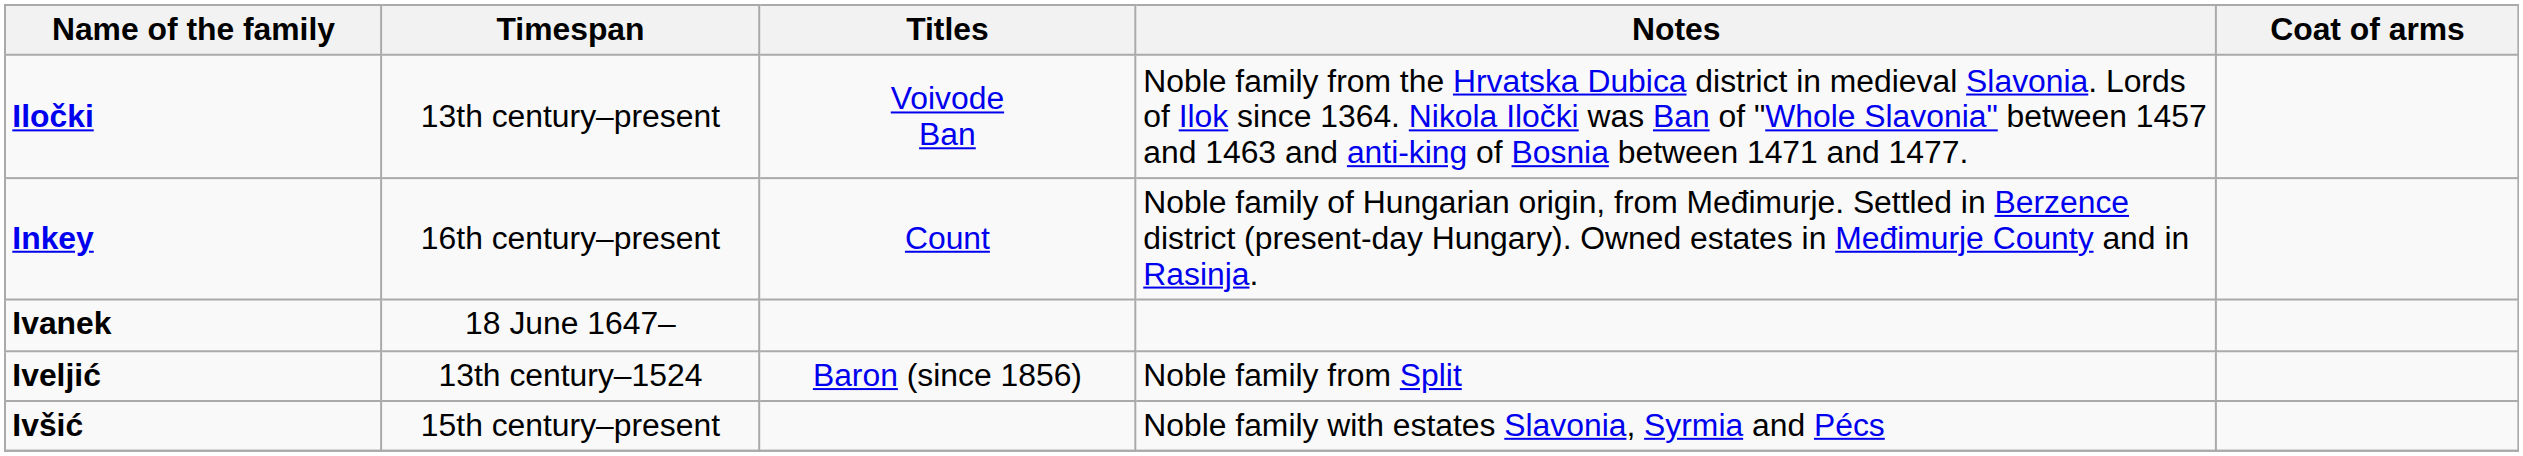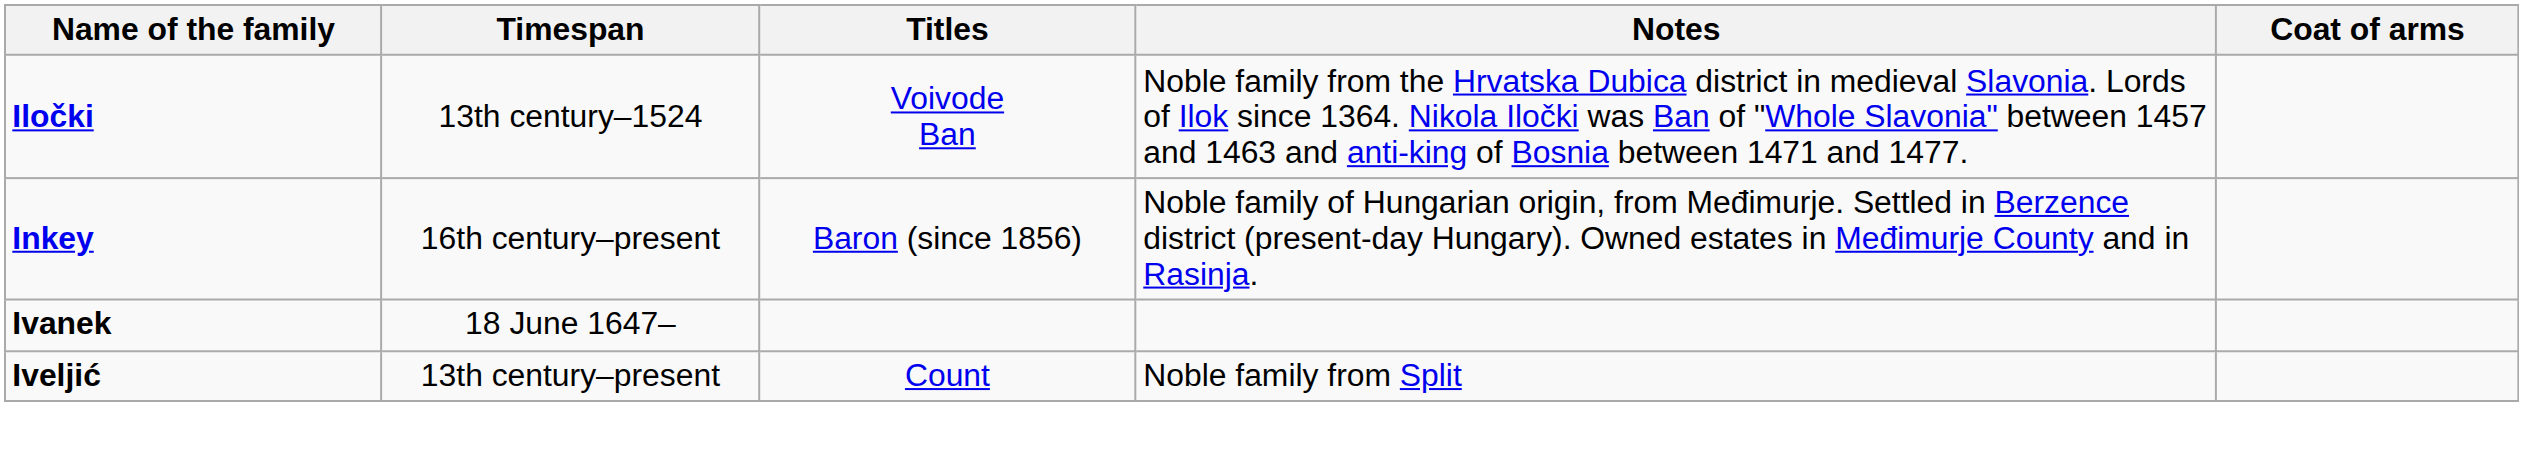Iločki | Timespan: 13th century–present -> 13th century–1524
Inkey | Titles: Count -> Baron (since 1856)
Iveljić | Timespan: 13th century–1524 -> 13th century–present
Iveljić | Titles: Baron (since 1856) -> Count
- row: Ivšić | 15th century–present | Noble family with estates Slavonia, Syrmia and Pécs
